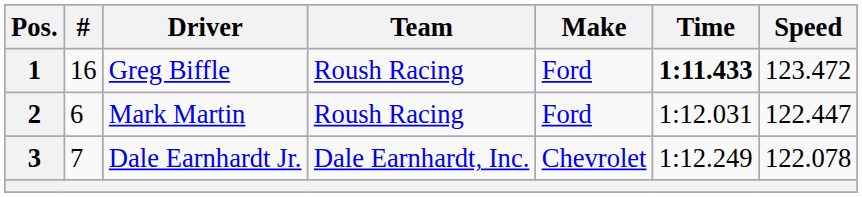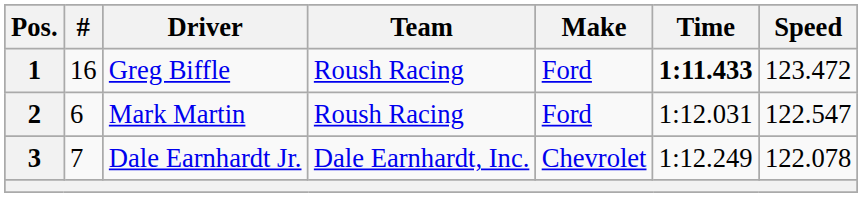2 | Speed: 122.447 -> 122.547
